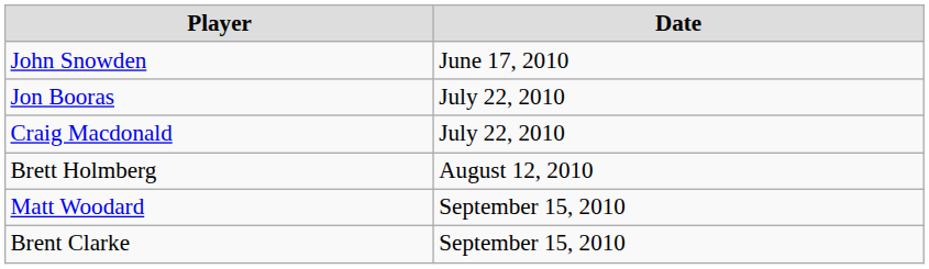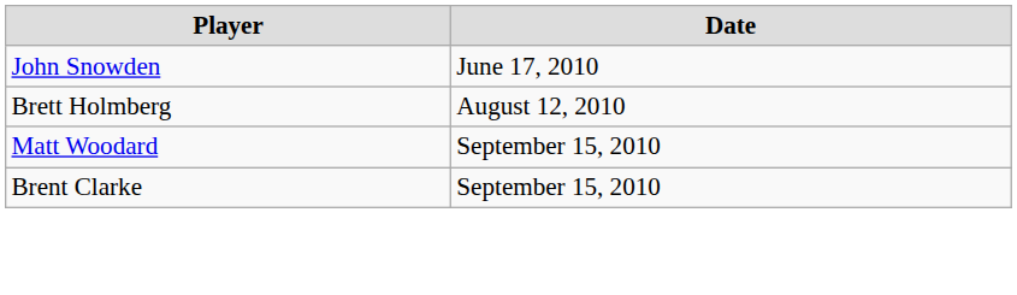- row: Jon Booras | July 22, 2010
- row: Craig Macdonald | July 22, 2010
